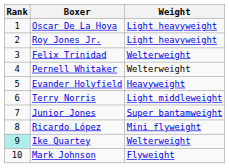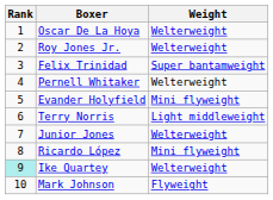Oscar De La Hoya | Weight: Light heavyweight -> Welterweight
Roy Jones Jr. | Weight: Light heavyweight -> Welterweight
Felix Trinidad | Weight: Welterweight -> Super bantamweight
Evander Holyfield | Weight: Heavyweight -> Mini flyweight
Junior Jones | Weight: Super bantamweight -> Welterweight
